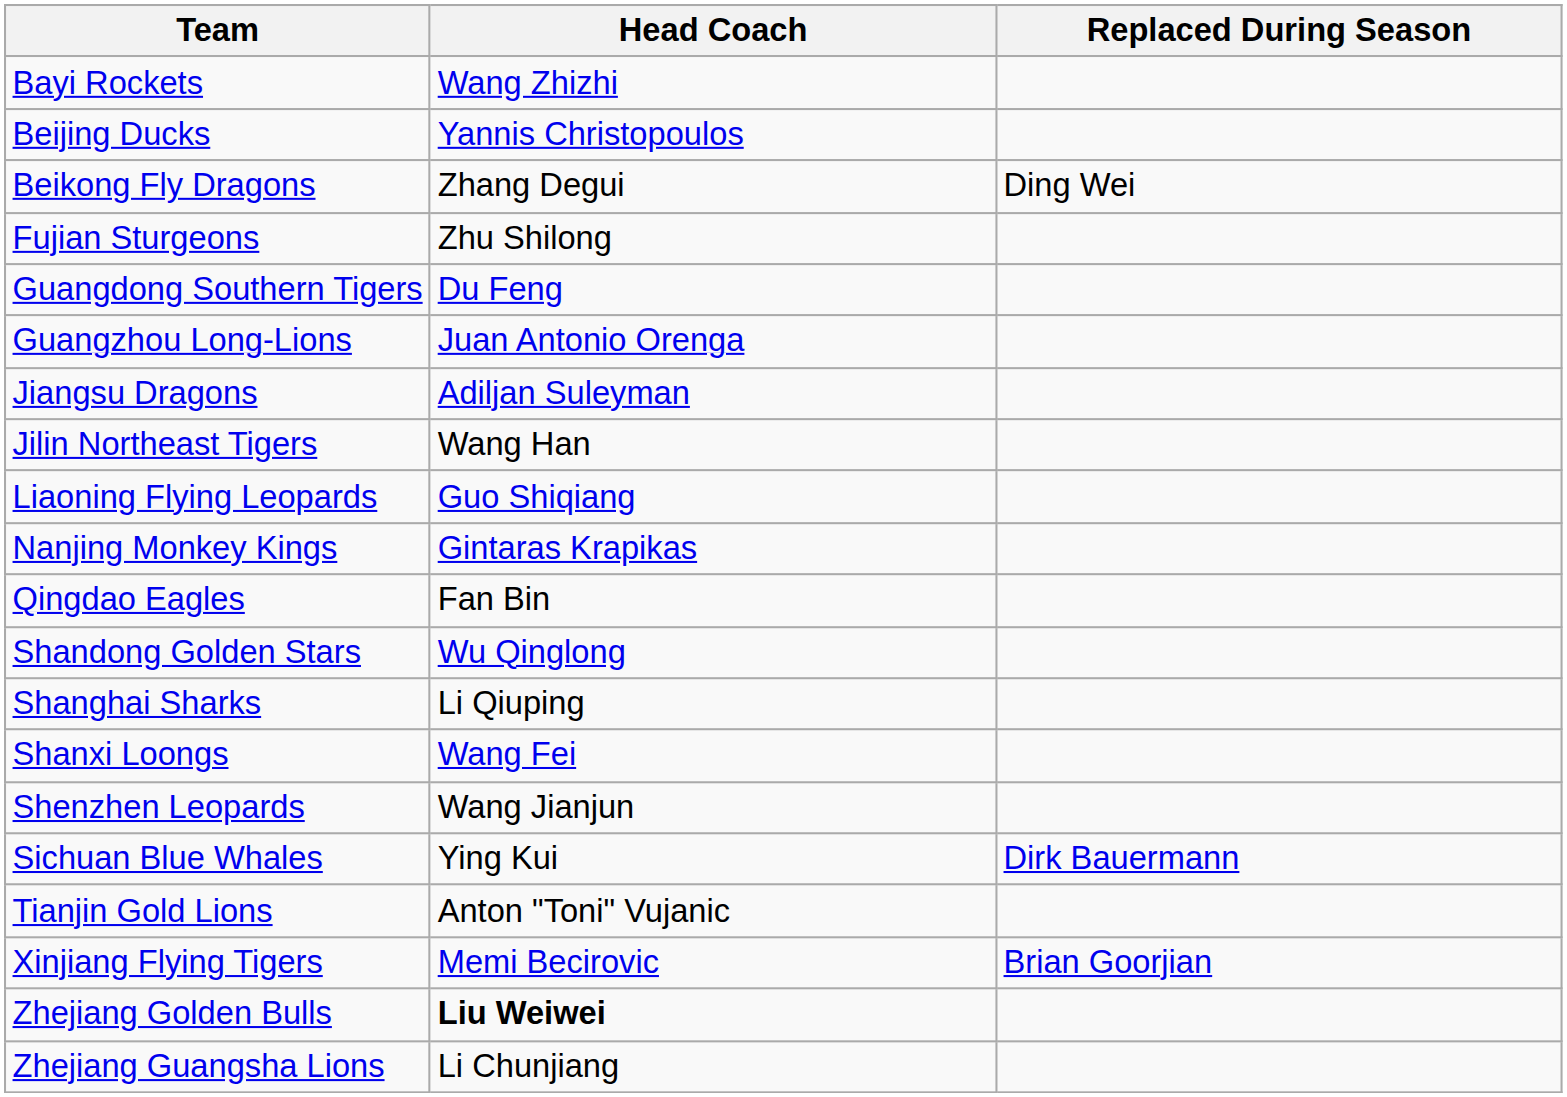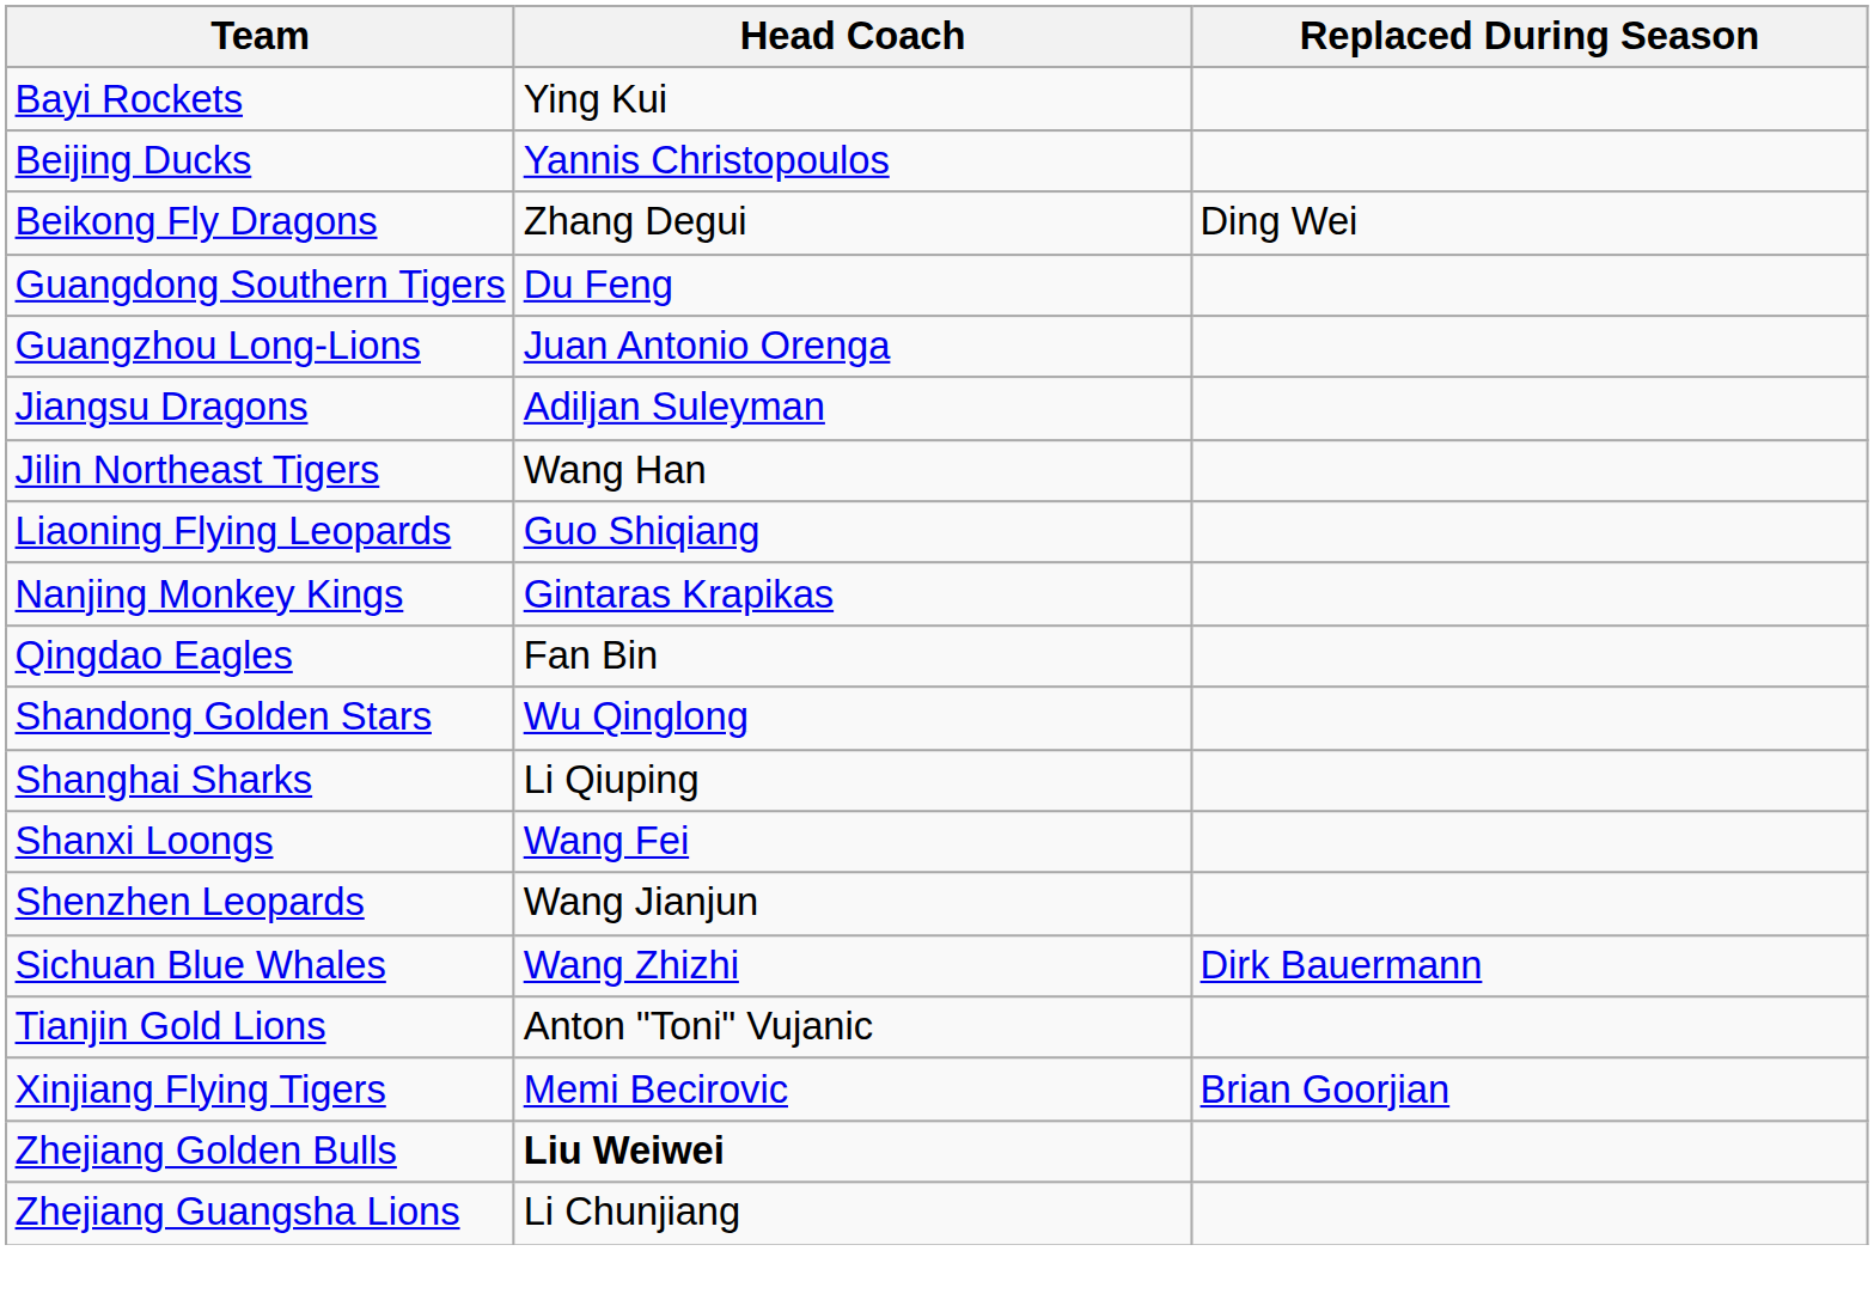Bayi Rockets | Head Coach: Wang Zhizhi -> Ying Kui
- row: Fujian Sturgeons | Zhu Shilong
Sichuan Blue Whales | Head Coach: Ying Kui -> Wang Zhizhi
